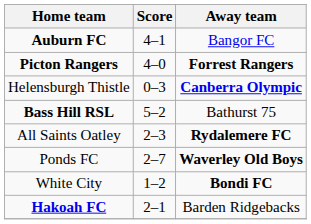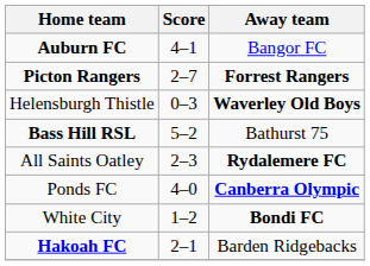Picton Rangers | Score: 4–0 -> 2–7
Helensburgh Thistle | Away team: Canberra Olympic -> Waverley Old Boys
Ponds FC | Score: 2–7 -> 4–0
Ponds FC | Away team: Waverley Old Boys -> Canberra Olympic
